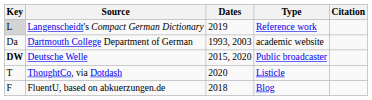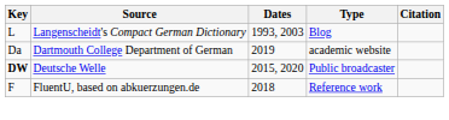Langenscheidt's Compact German Dictionary | Key: lightgrey background -> no background
Langenscheidt's Compact German Dictionary | Dates: 2019 -> 1993, 2003
Langenscheidt's Compact German Dictionary | Type: Reference work -> Blog
Dartmouth College Department of German | Dates: 1993, 2003 -> 2019
- row: T | ThoughtCo, via Dotdash | 2020 | Listicle
FluentU, based on abkuerzungen.de | Type: Blog -> Reference work
